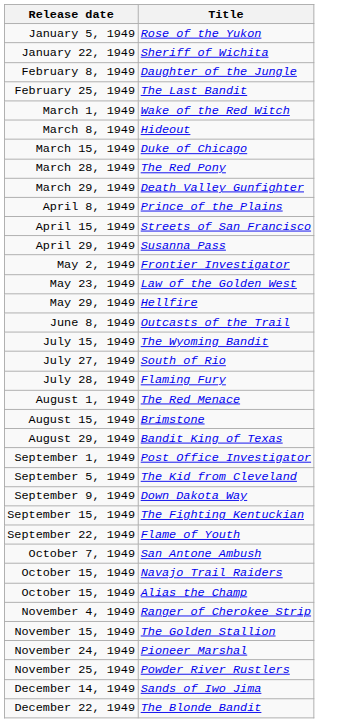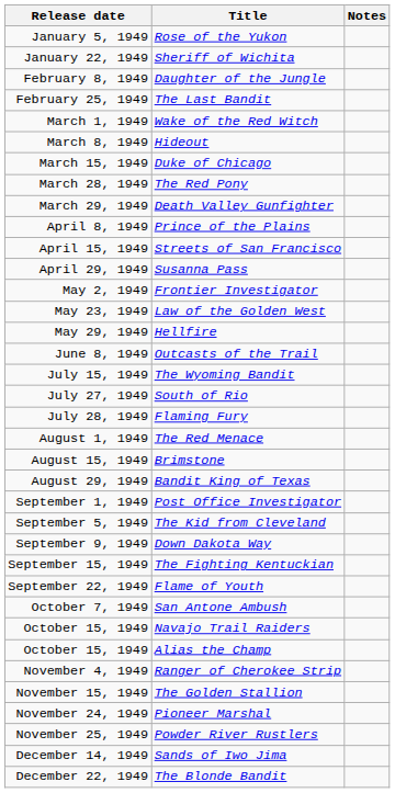+ column: Notes
